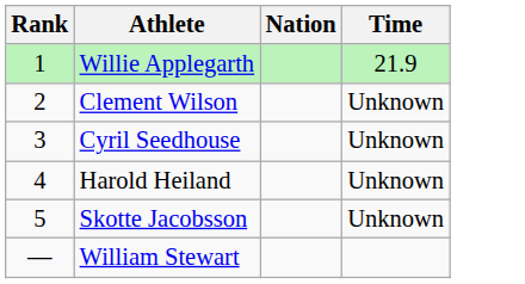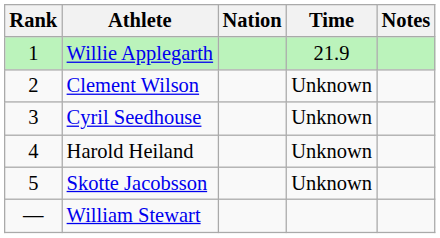+ column: Notes
